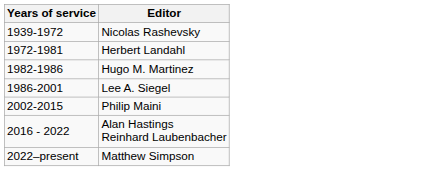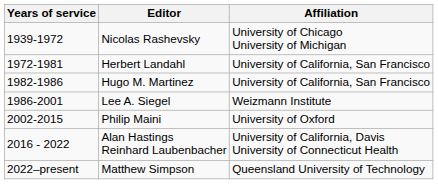+ column: Affiliation | University of Chicago University of Michigan | University of California, San Francisco | University of California, San Francisco | Weizmann Institute | University of Oxford | University of California, Davis University of Connecticut Health | Queensland University of Technology
